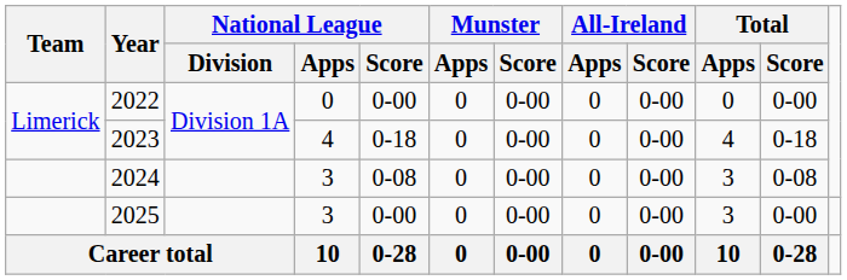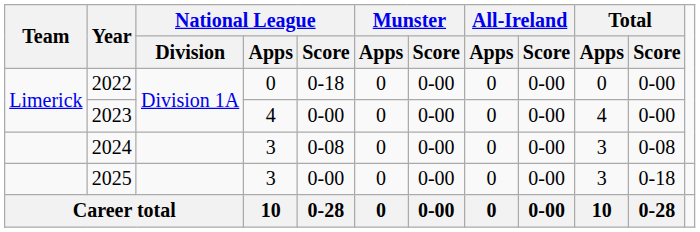2022 | National League / Score: 0-00 -> 0-18
2023 | National League / Score: 0-18 -> 0-00
2023 | Total / Score: 0-18 -> 0-00
2025 | Total / Score: 0-00 -> 0-18
